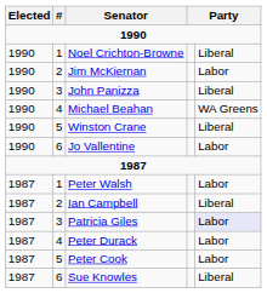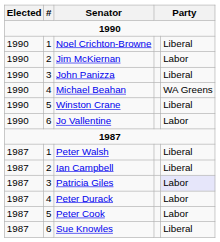Peter Walsh | column 5: Labor -> Liberal
